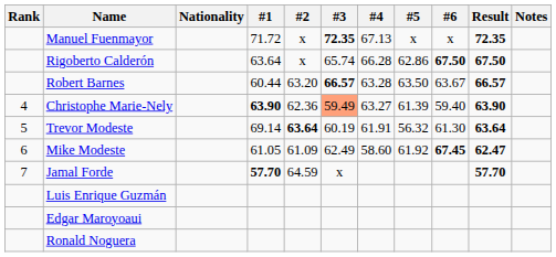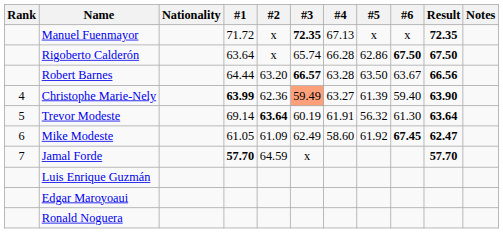Robert Barnes | #1: 60.44 -> 64.44
Robert Barnes | Result: 66.57 -> 66.56
Christophe Marie-Nely | #1: 63.90 -> 63.99
